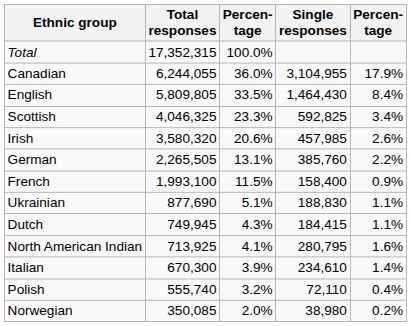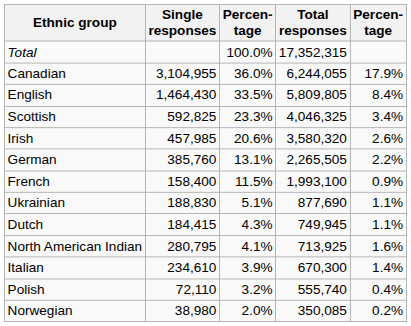columns swapped: Total responses <-> Single responses
